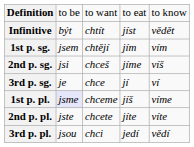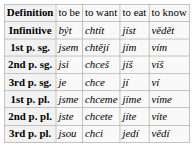2nd p. sg. | column 4: jíme -> jíš
1st p. pl. | column 2: lavender background -> no background
1st p. pl. | column 4: jíš -> jíme
